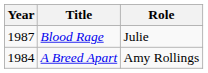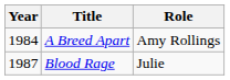rows swapped: A Breed Apart <-> Blood Rage
